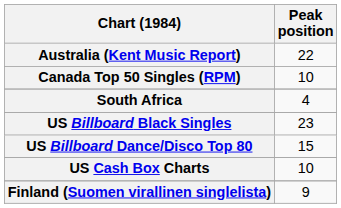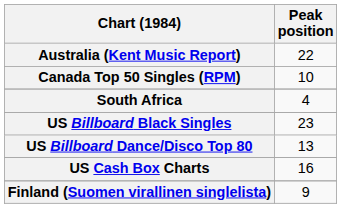US Billboard Dance/Disco Top 80 | Peak position: 15 -> 13
US Cash Box Charts | Peak position: 10 -> 16
